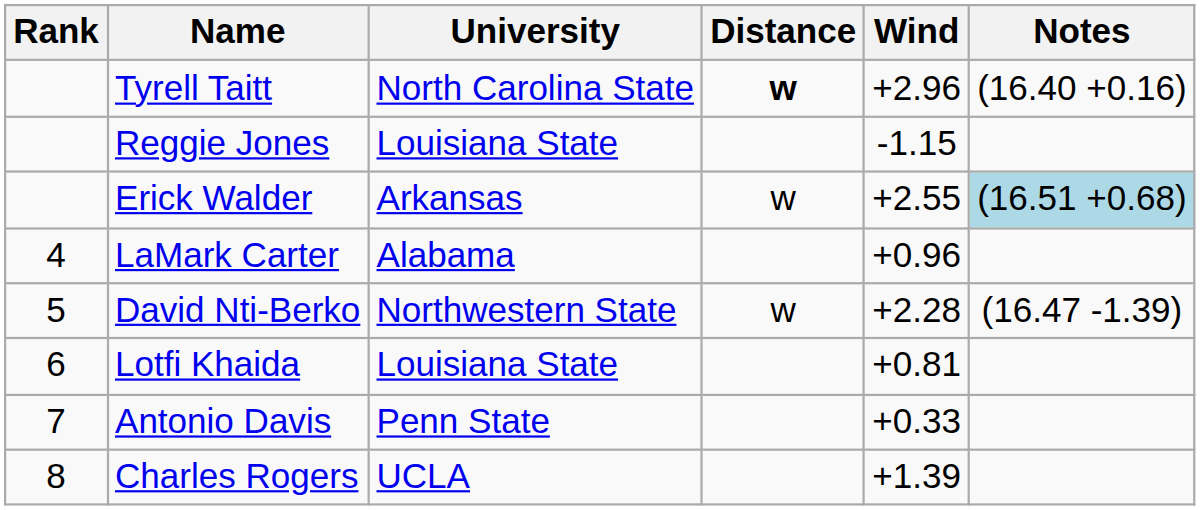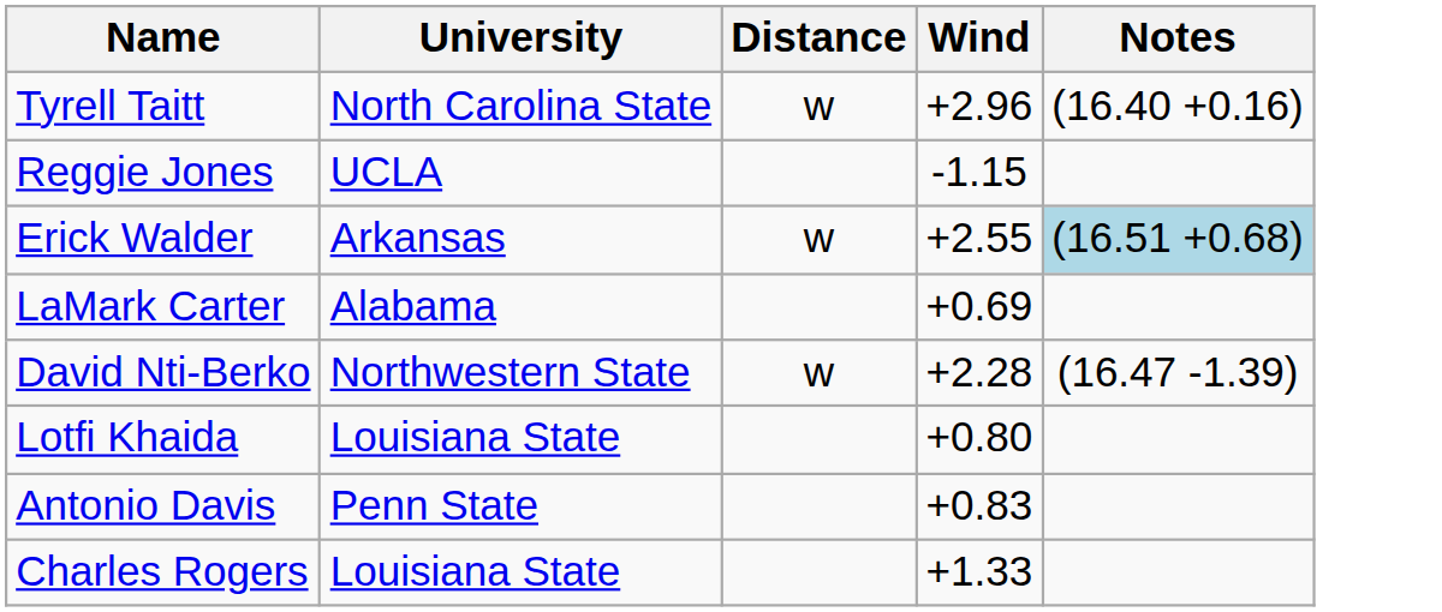- column: Rank | 4 | 5 | 6 | 7 | 8
Tyrell Taitt | Distance: bold -> normal
Reggie Jones | University: Louisiana State -> UCLA
LaMark Carter | Wind: +0.96 -> +0.69
Lotfi Khaida | Wind: +0.81 -> +0.80
Antonio Davis | Wind: +0.33 -> +0.83
Charles Rogers | University: UCLA -> Louisiana State
Charles Rogers | Wind: +1.39 -> +1.33
